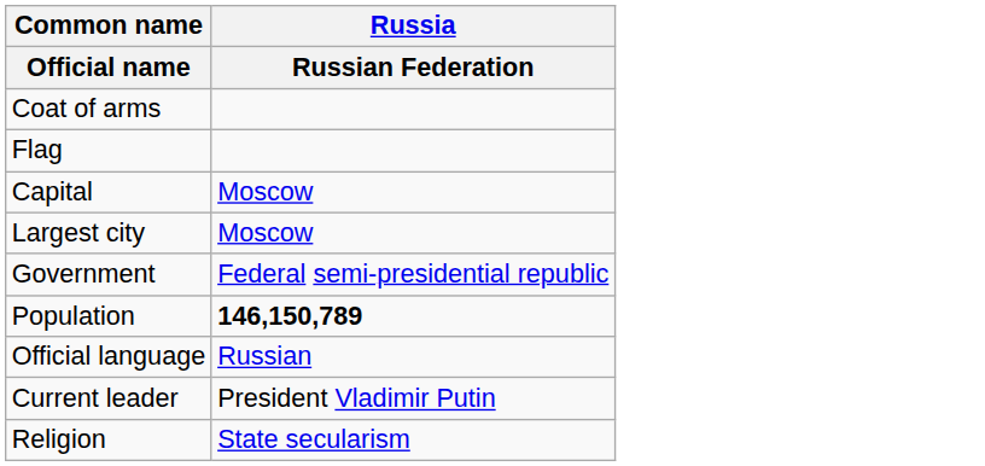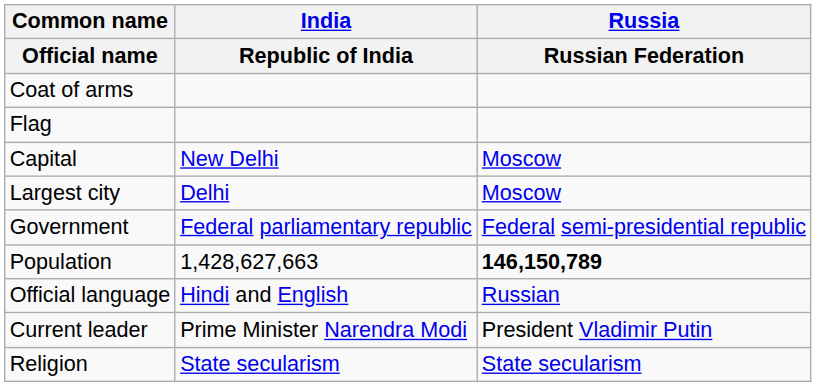+ column: India | Republic of India | New Delhi | Delhi | Federal parliamentary republic | 1,428,627,663 | Hindi and English | Prime Minister Narendra Modi | State secularism
